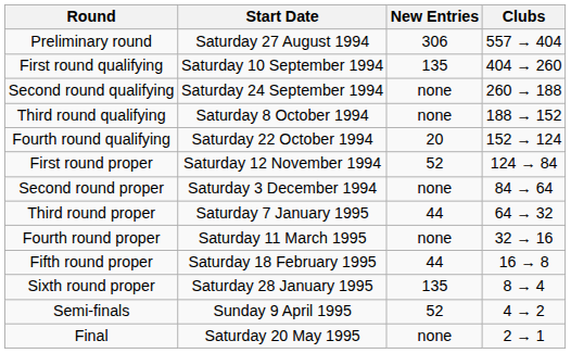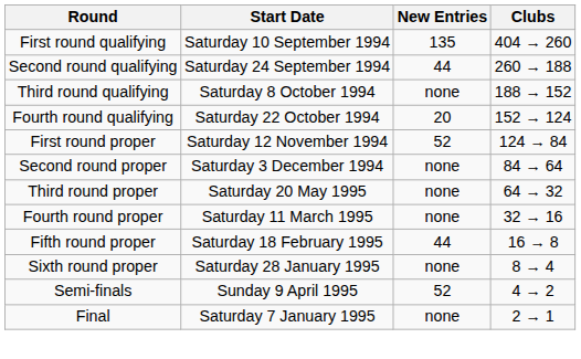- row: Preliminary round | Saturday 27 August 1994 | 306 | 557 → 404
Second round qualifying | New Entries: none -> 44
Third round proper | Start Date: Saturday 7 January 1995 -> Saturday 20 May 1995
Third round proper | New Entries: 44 -> none
Sixth round proper | New Entries: 135 -> none
Final | Start Date: Saturday 20 May 1995 -> Saturday 7 January 1995
